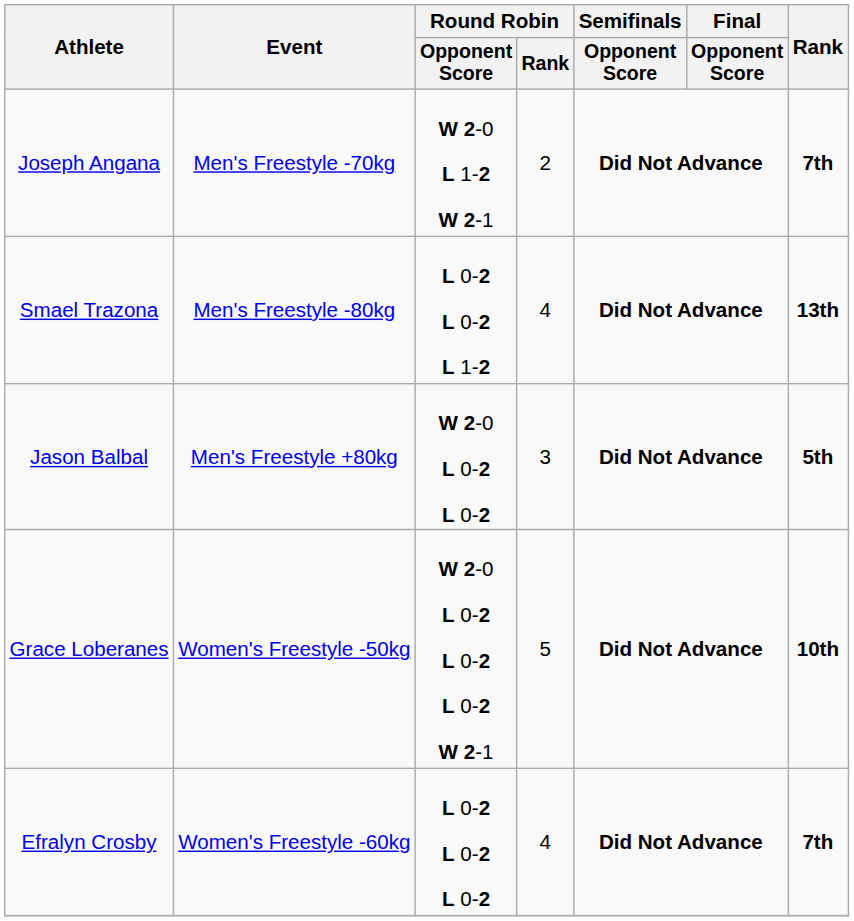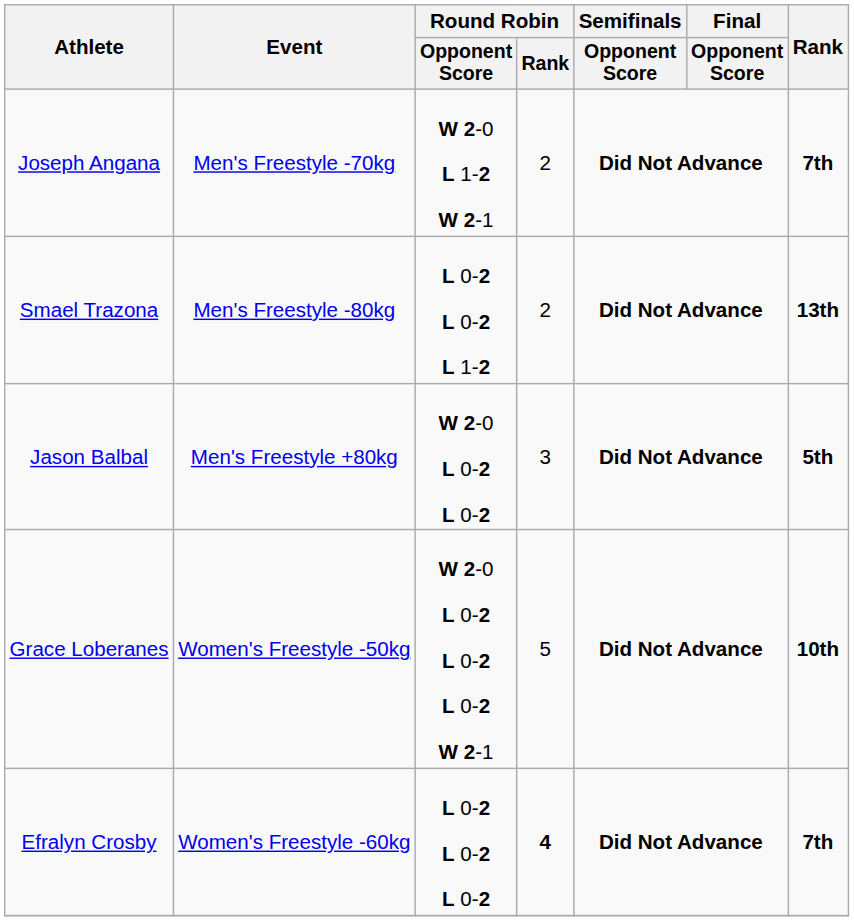Smael Trazona | Round Robin / Rank: 4 -> 2
Efralyn Crosby | Round Robin / Rank: normal -> bold
